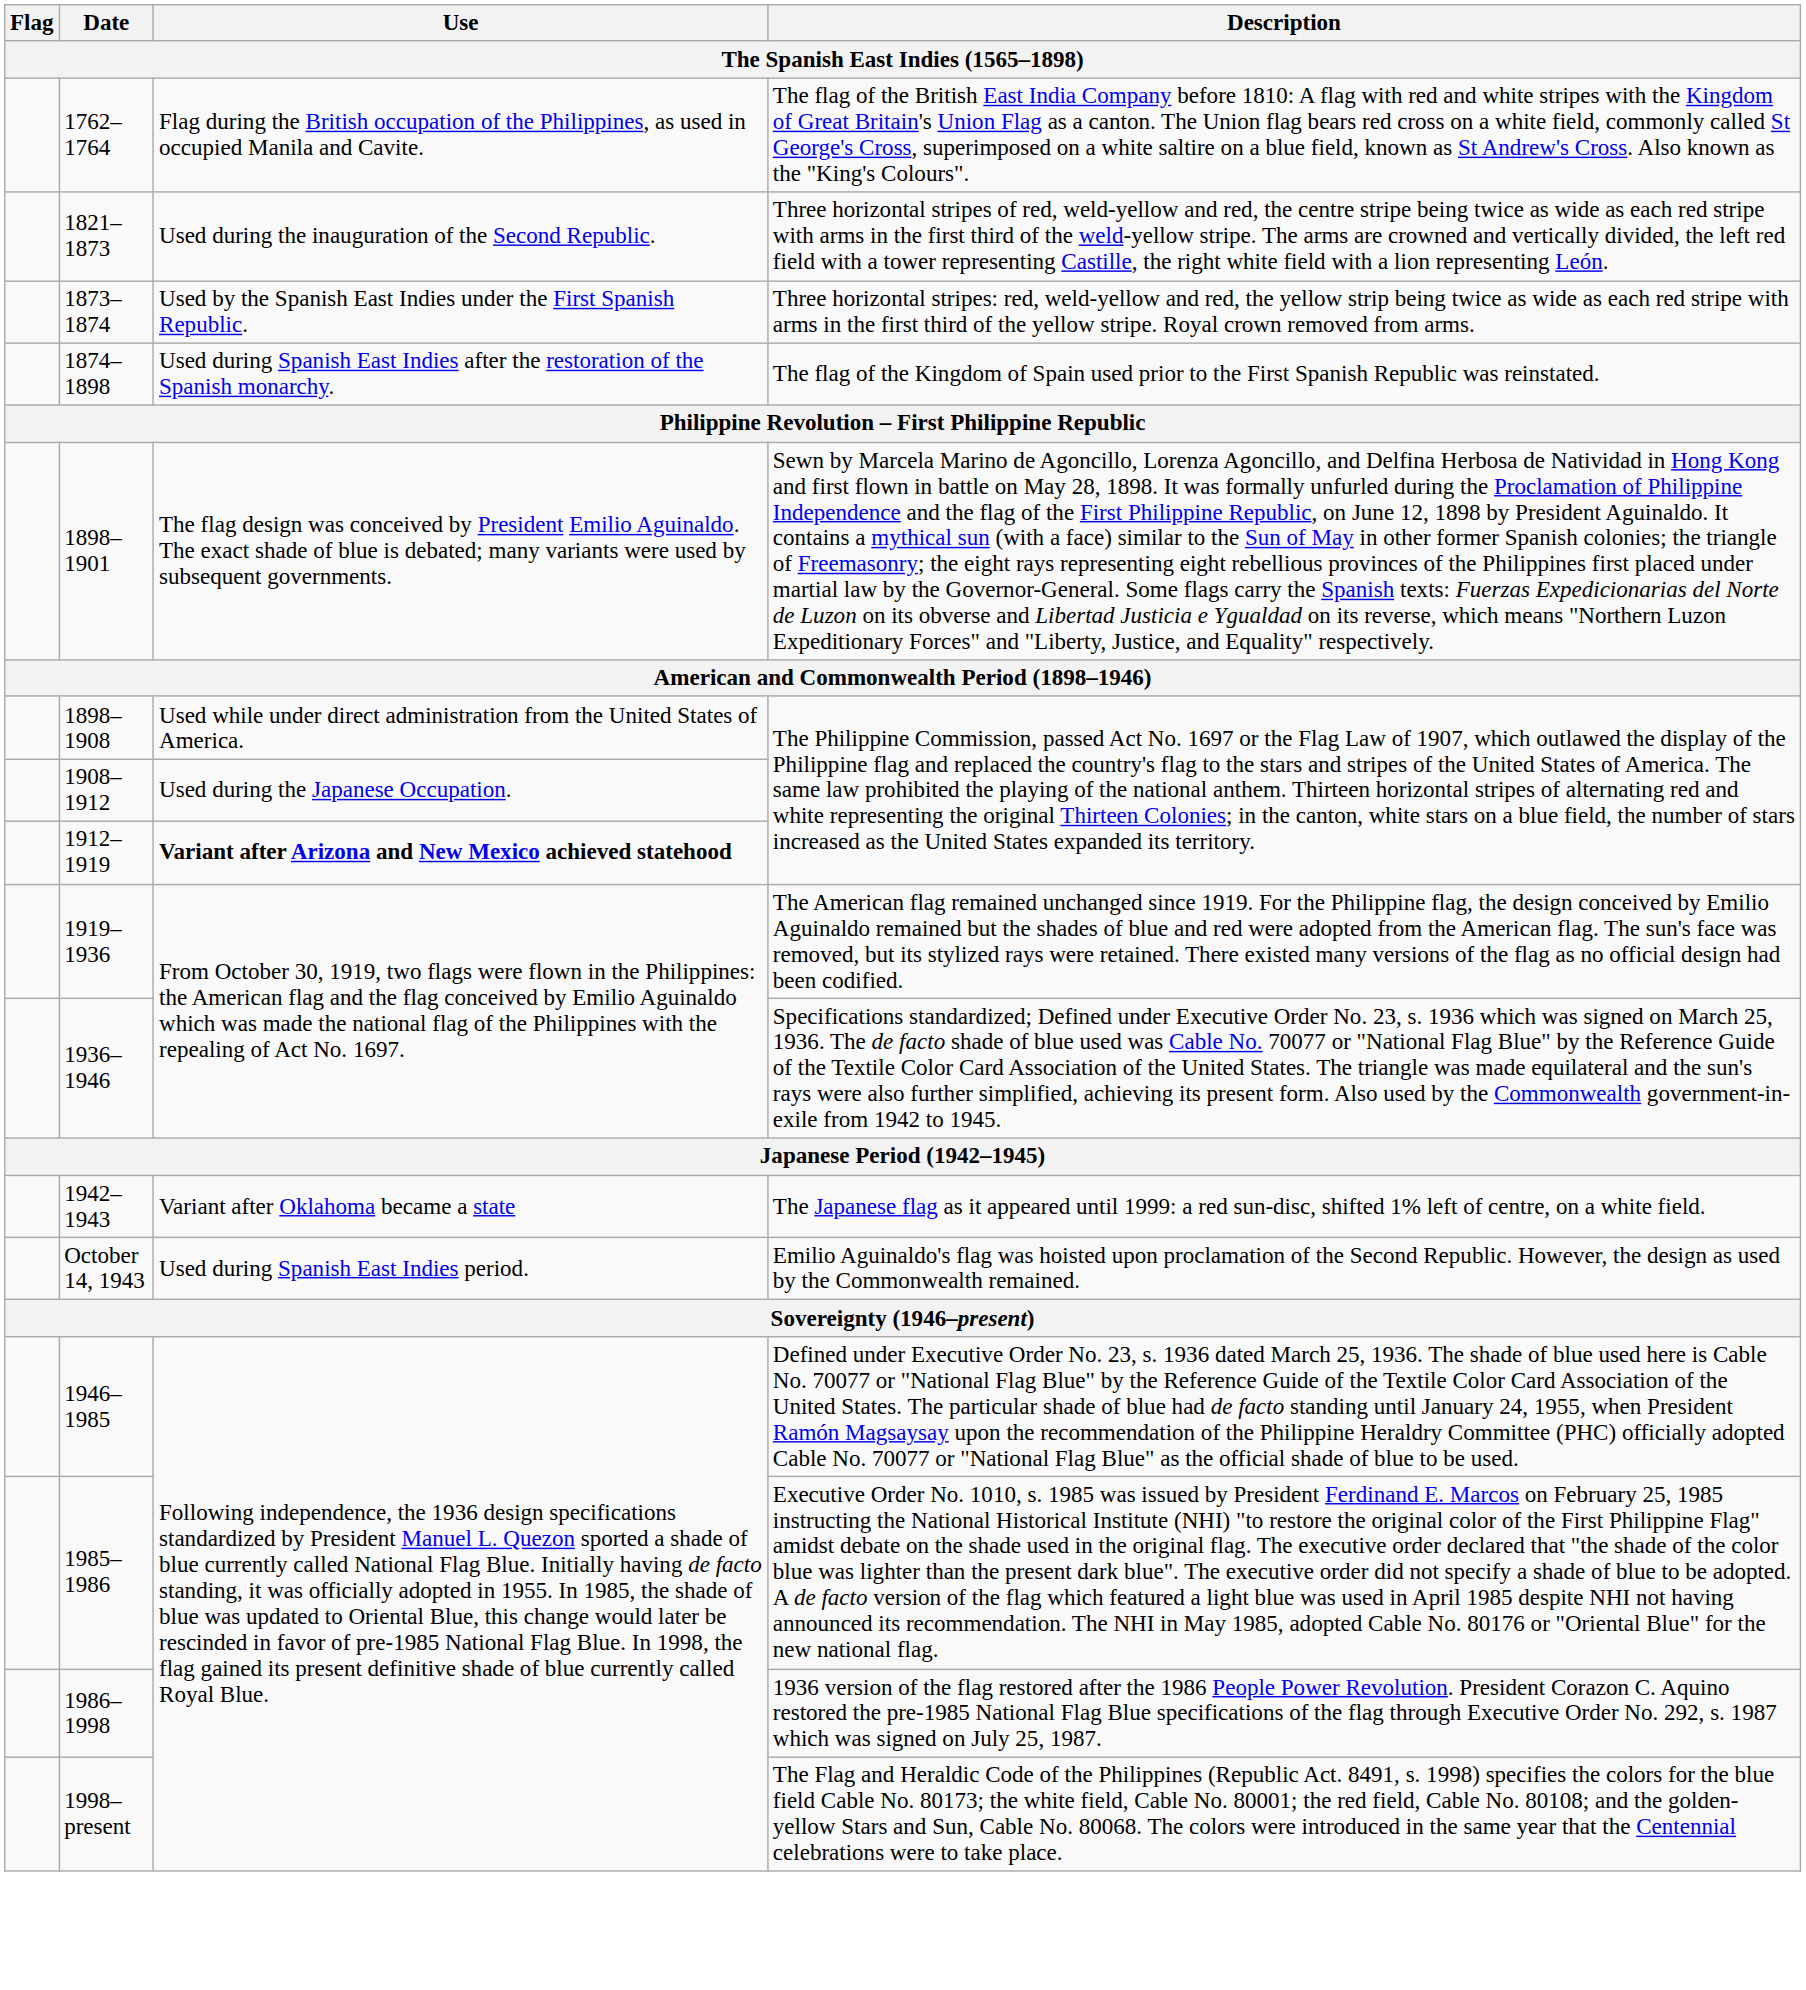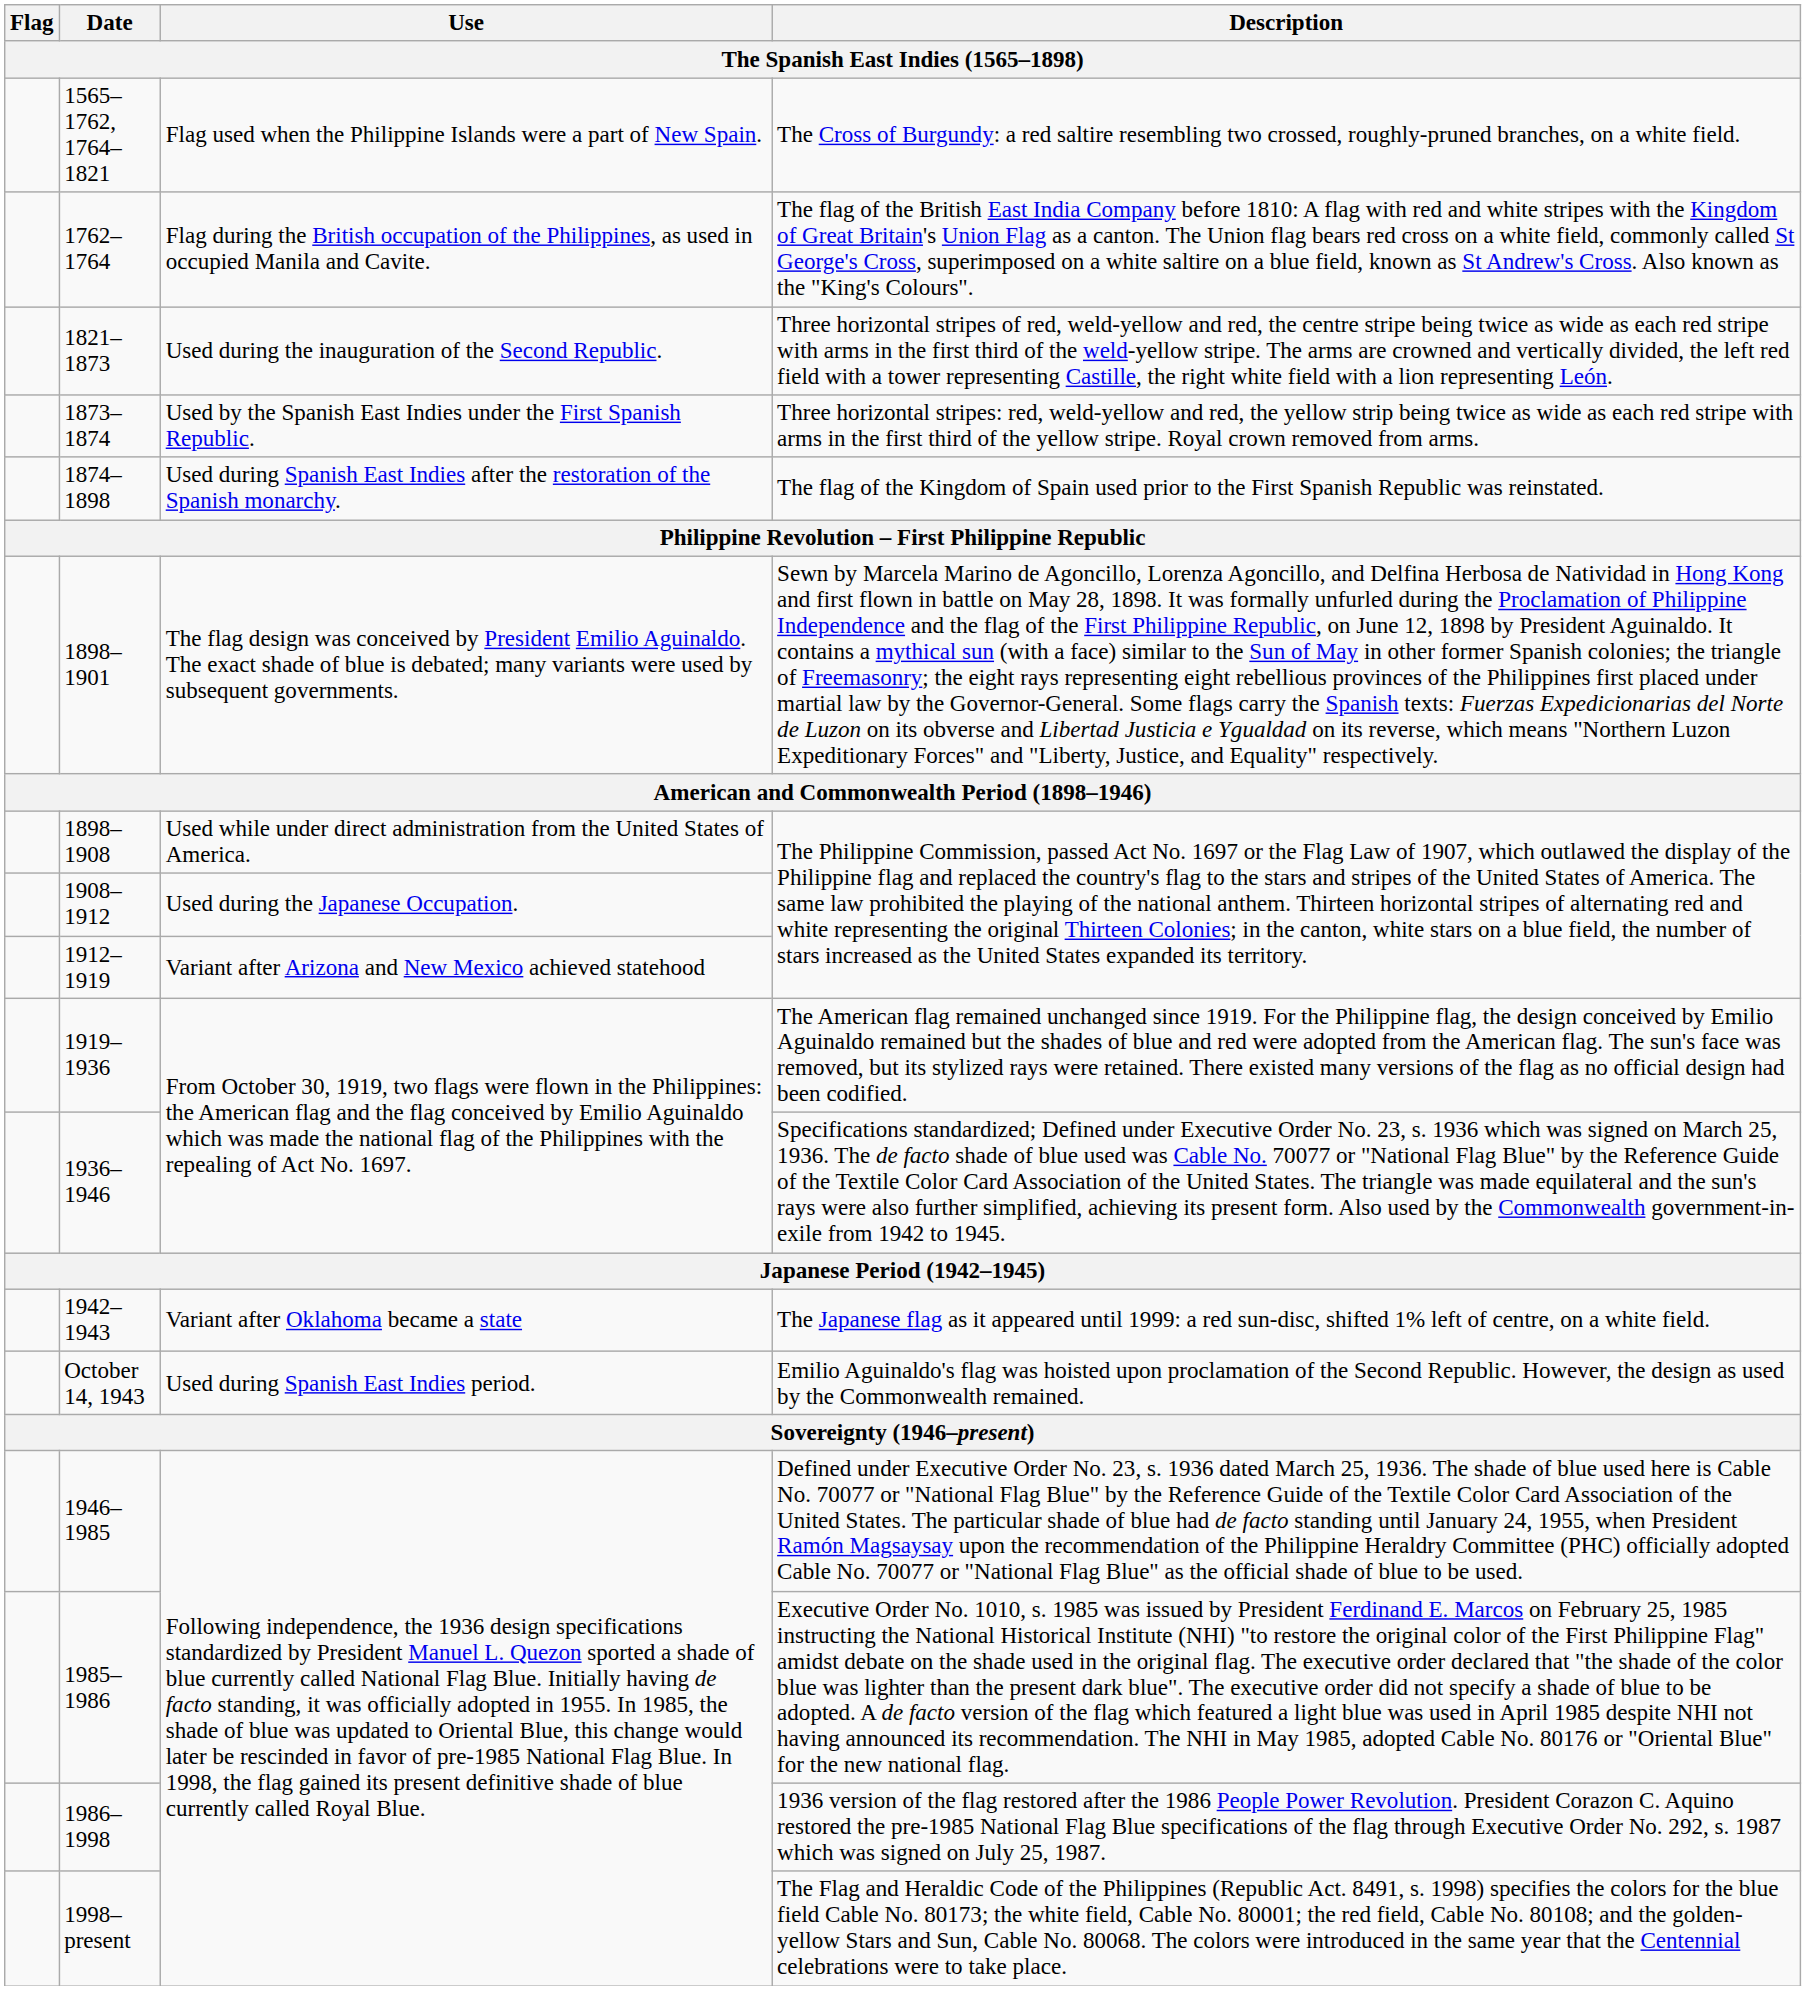+ row: 1565–1762, 1764–1821 | Flag used when the Philippine Islands were a part of New Spain. | The Cross of Burgundy: a red saltire resembling two crossed, roughly-pruned branches, on a white field.
1912–1919 | Use: bold -> normal
